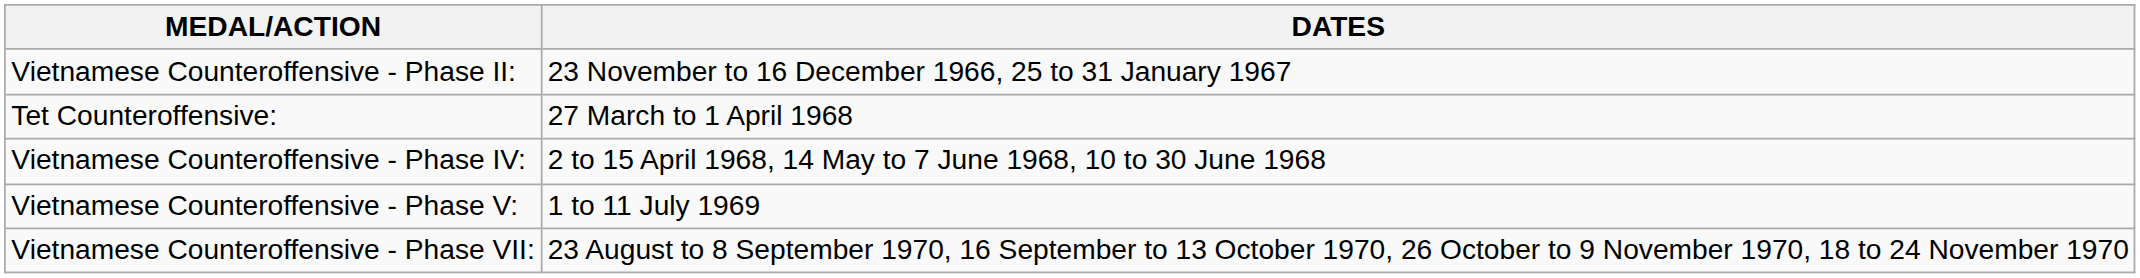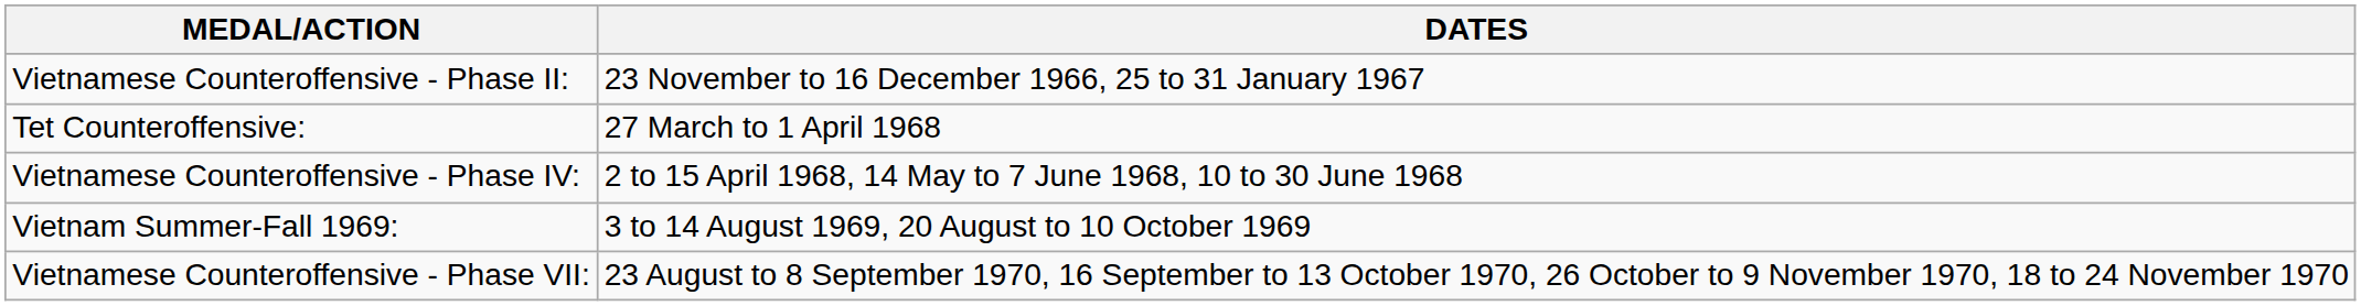- row: Vietnamese Counteroffensive - Phase V: | 1 to 11 July 1969
+ row: Vietnam Summer-Fall 1969: | 3 to 14 August 1969, 20 August to 10 October 1969
